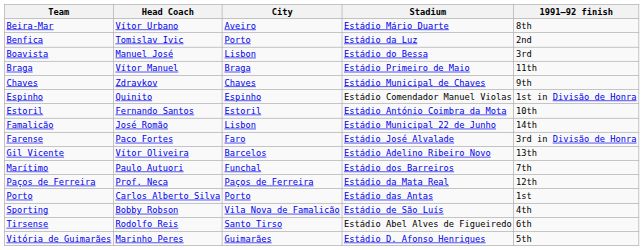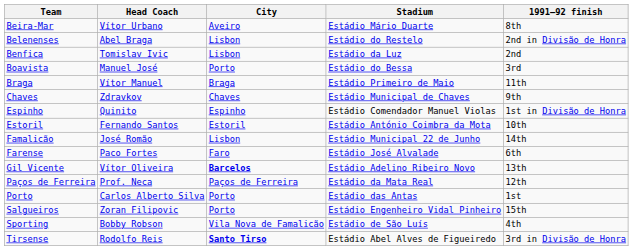+ row: Belenenses | Abel Braga | Lisbon | Estádio do Restelo | 2nd in Divisão de Honra
Benfica | City: Porto -> Lisbon
Boavista | City: Lisbon -> Porto
Farense | 1991–92 finish: 3rd in Divisão de Honra -> 6th
Gil Vicente | City: normal -> bold
- row: Marítimo | Paulo Autuori | Funchal | Estádio dos Barreiros | 7th
+ row: Salgueiros | Zoran Filipovic | Porto | Estádio Engenheiro Vidal Pinheiro | 15th
Tirsense | City: normal -> bold
Tirsense | 1991–92 finish: 6th -> 3rd in Divisão de Honra
- row: Vitória de Guimarães | Marinho Peres | Guimarães | Estádio D. Afonso Henriques | 5th
